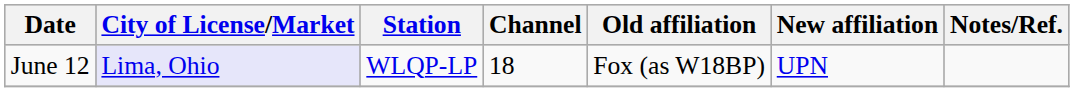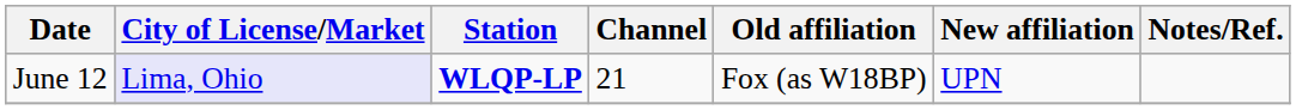June 12 | Station: normal -> bold
June 12 | Channel: 18 -> 21
